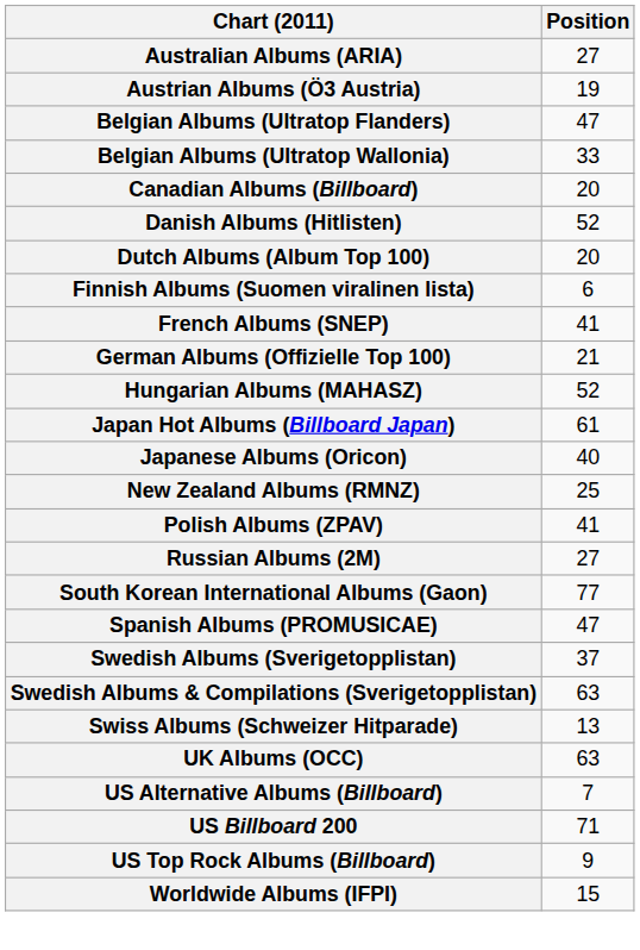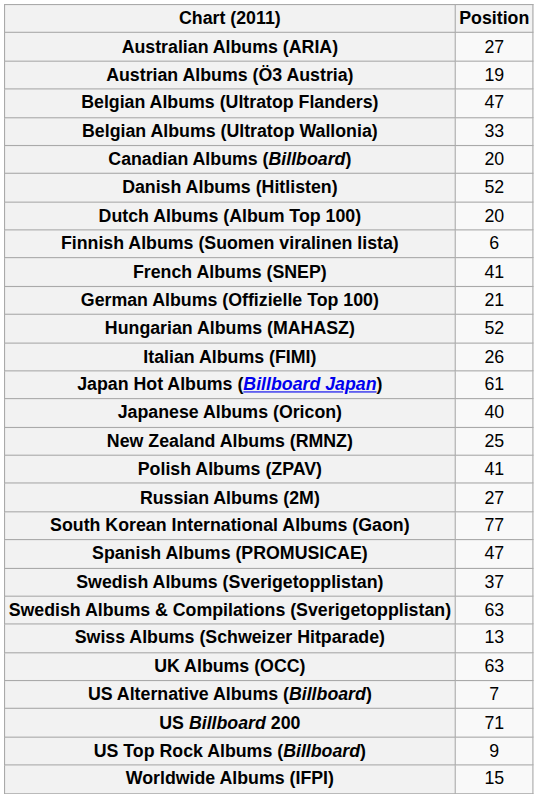+ row: Italian Albums (FIMI) | 26
